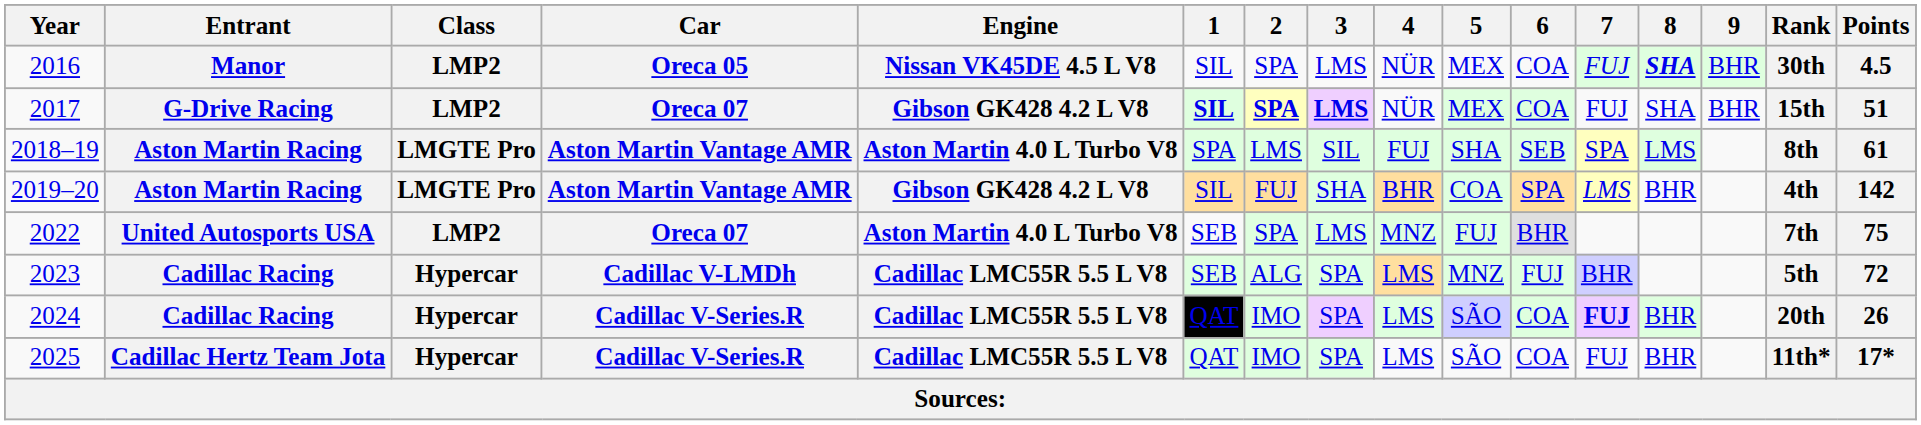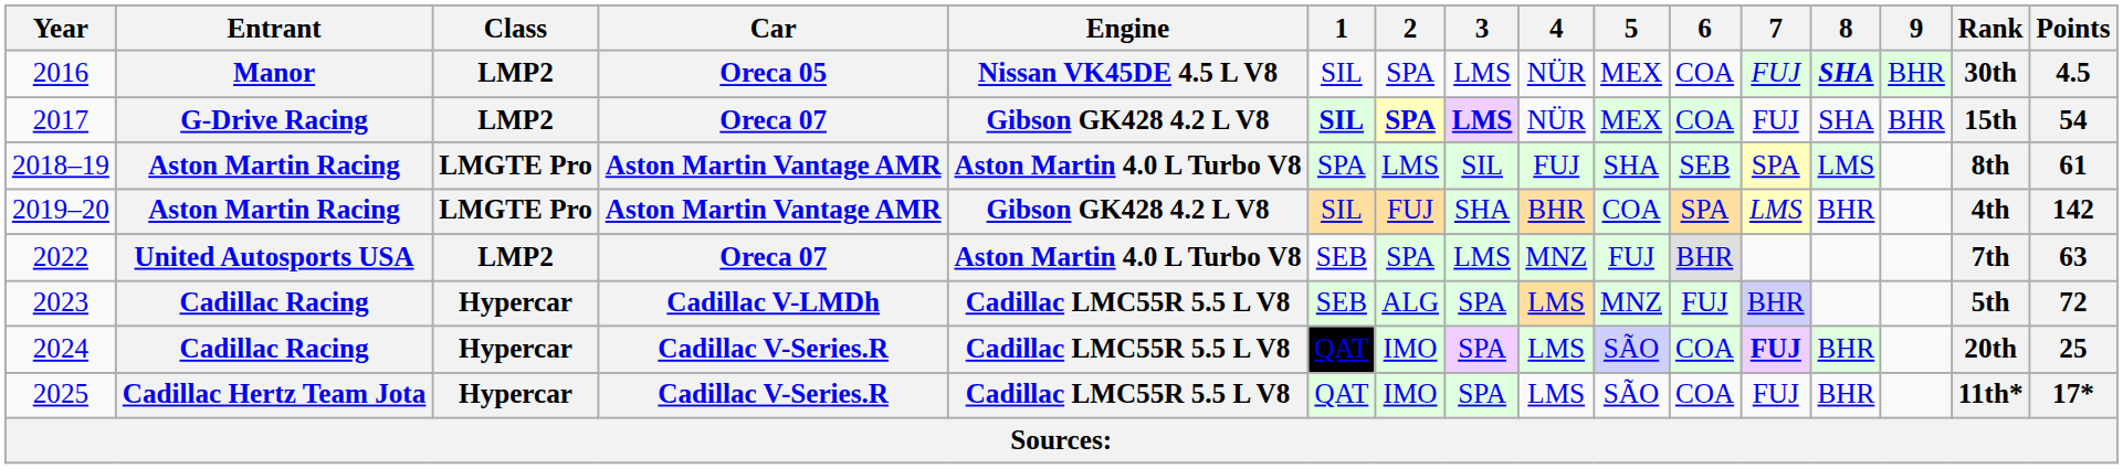2017 | Points: 51 -> 54
2022 | Points: 75 -> 63
2024 | Points: 26 -> 25
